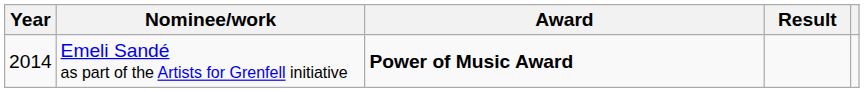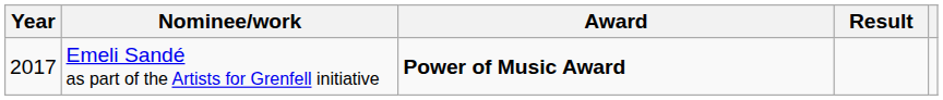Emeli Sandé as part of the Artists for Grenfell initiative | Year: 2014 -> 2017
